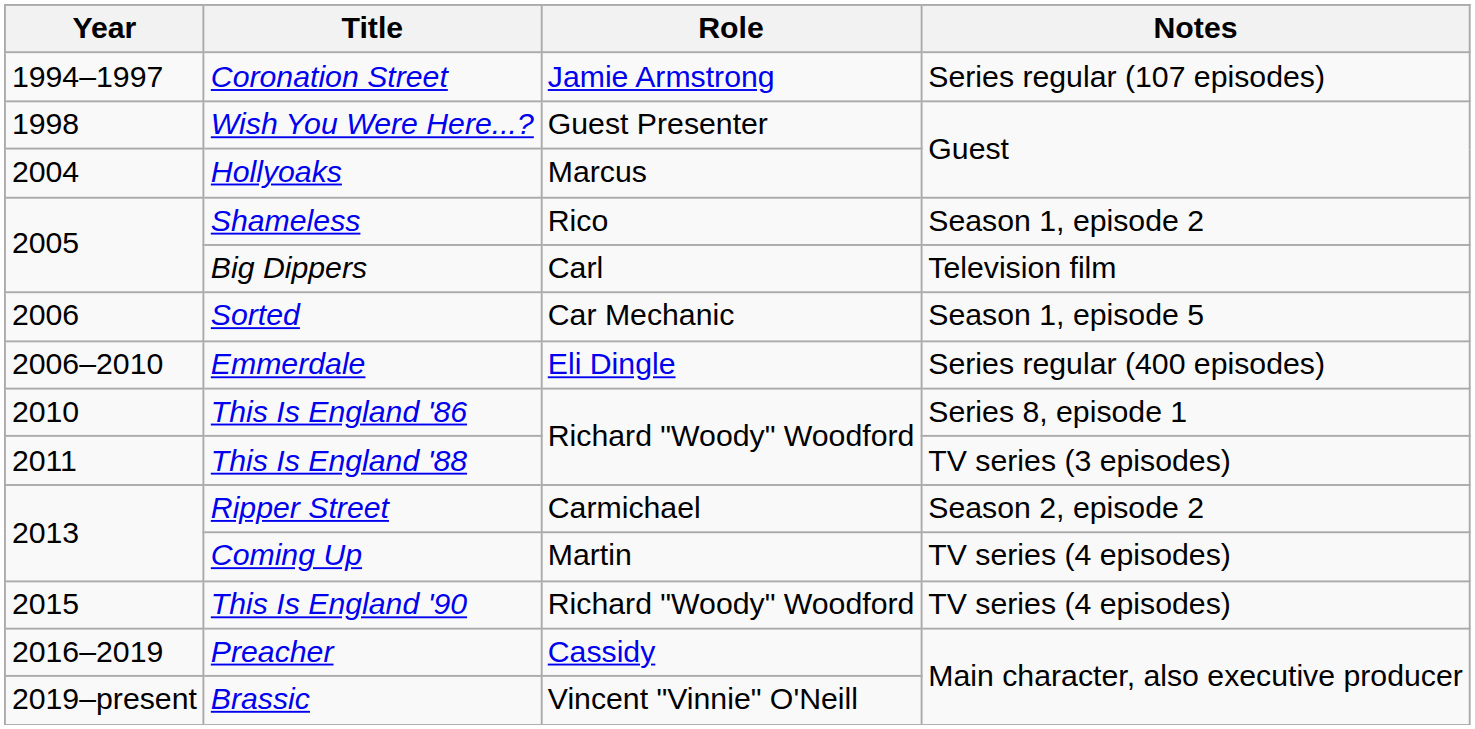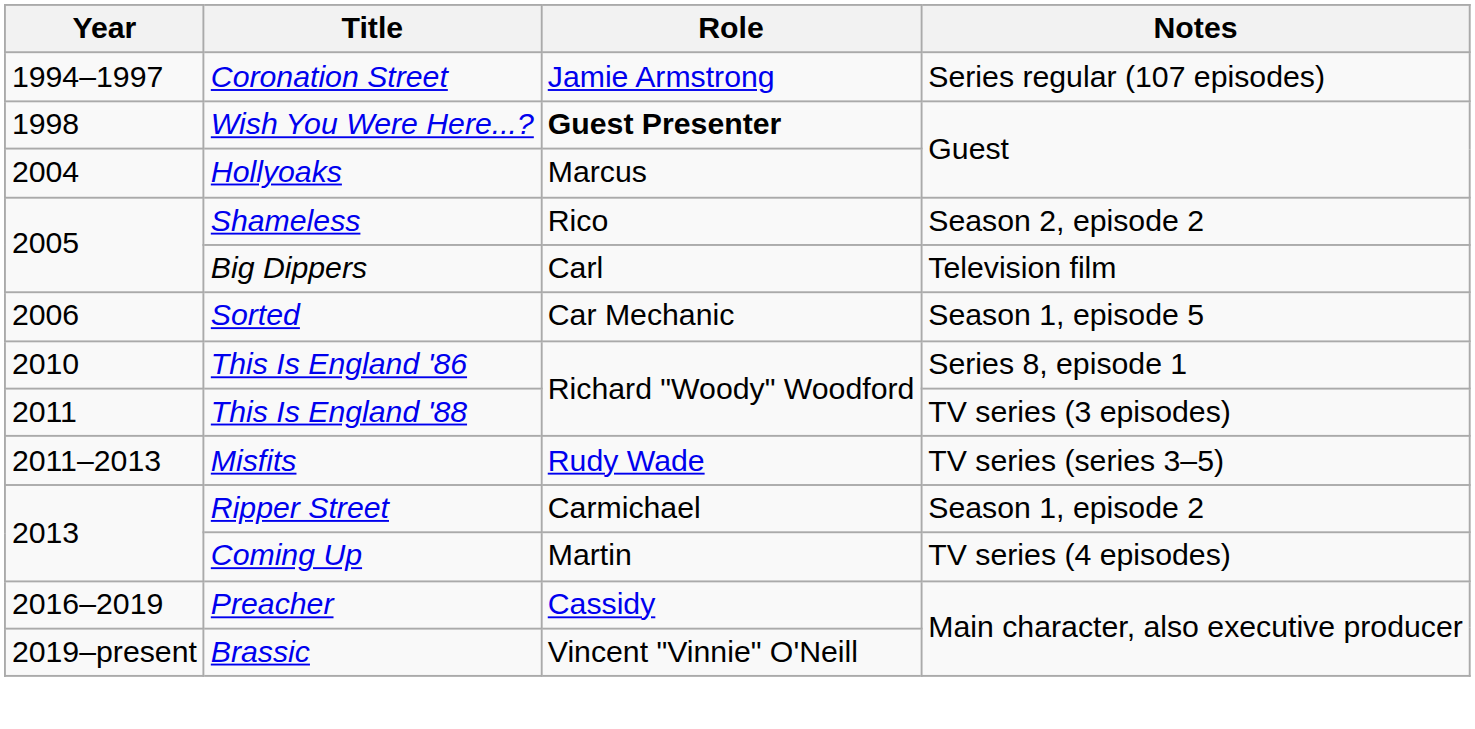Wish You Were Here...? | Role: normal -> bold
Shameless | Notes: Season 1, episode 2 -> Season 2, episode 2
- row: 2006–2010 | Emmerdale | Eli Dingle | Series regular (400 episodes)
+ row: 2011–2013 | Misfits | Rudy Wade | TV series (series 3–5)
Ripper Street | Notes: Season 2, episode 2 -> Season 1, episode 2
- row: 2015 | This Is England '90 | Richard "Woody" Woodford | TV series (4 episodes)
